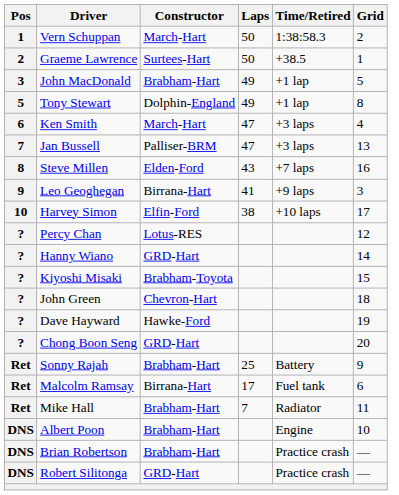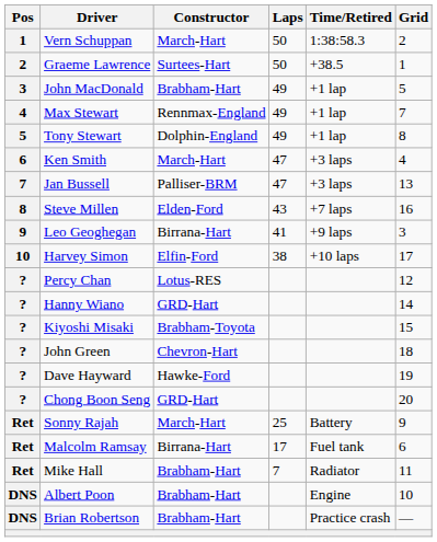+ row: 4 | Max Stewart | Rennmax-England | 49 | +1 lap | 7
Sonny Rajah | Constructor: Brabham-Hart -> March-Hart
- row: DNS | Robert Silitonga | GRD-Hart | Practice crash | —
